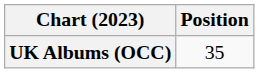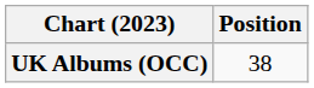UK Albums (OCC) | Position: 35 -> 38
